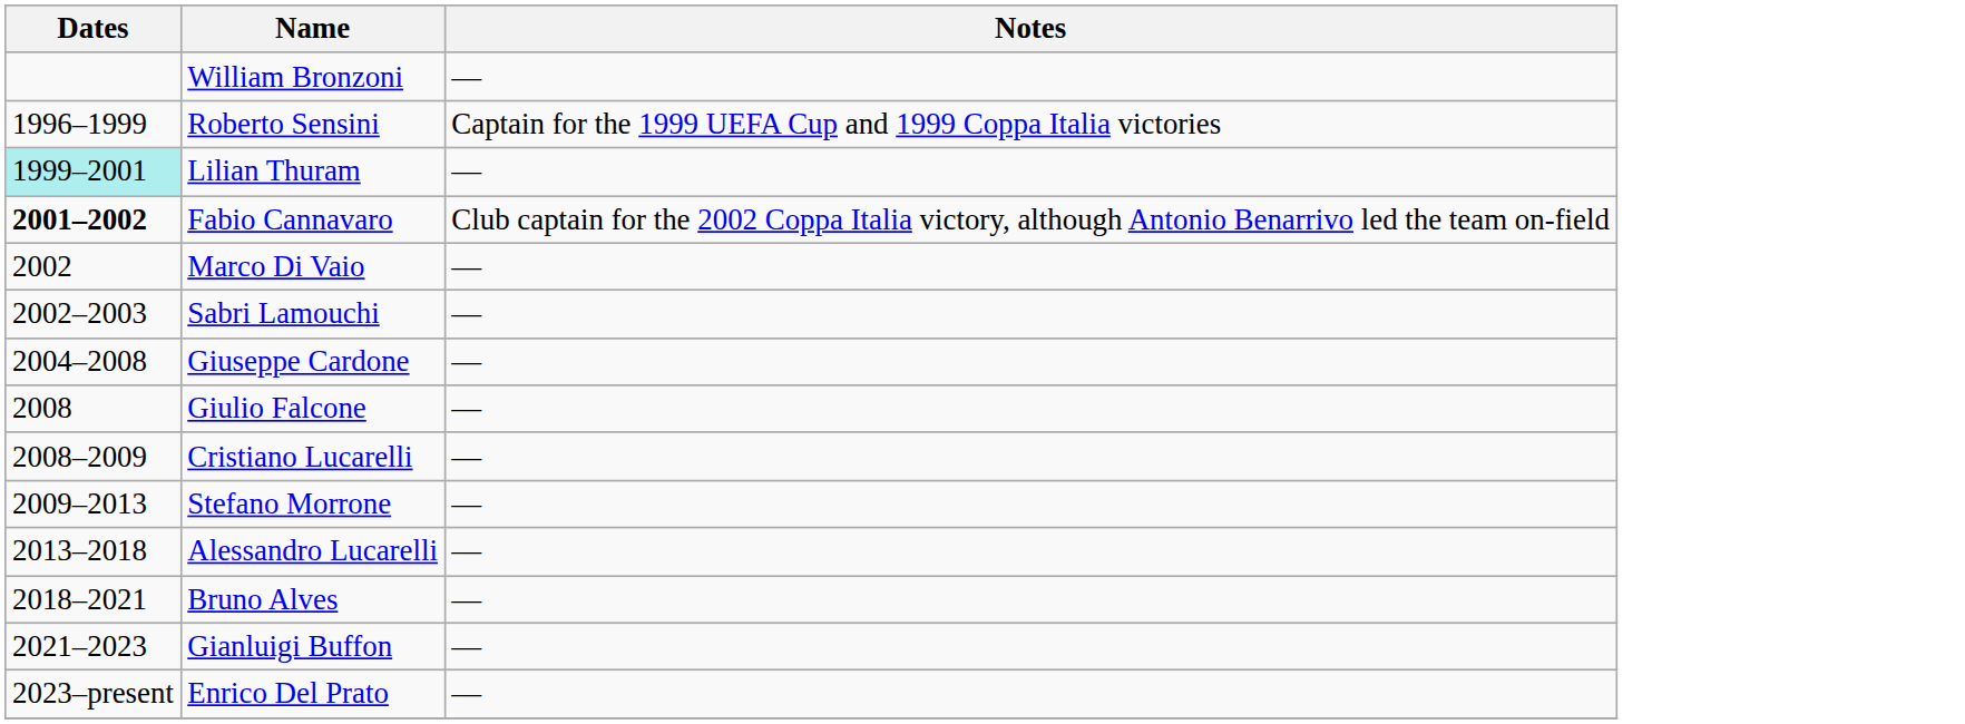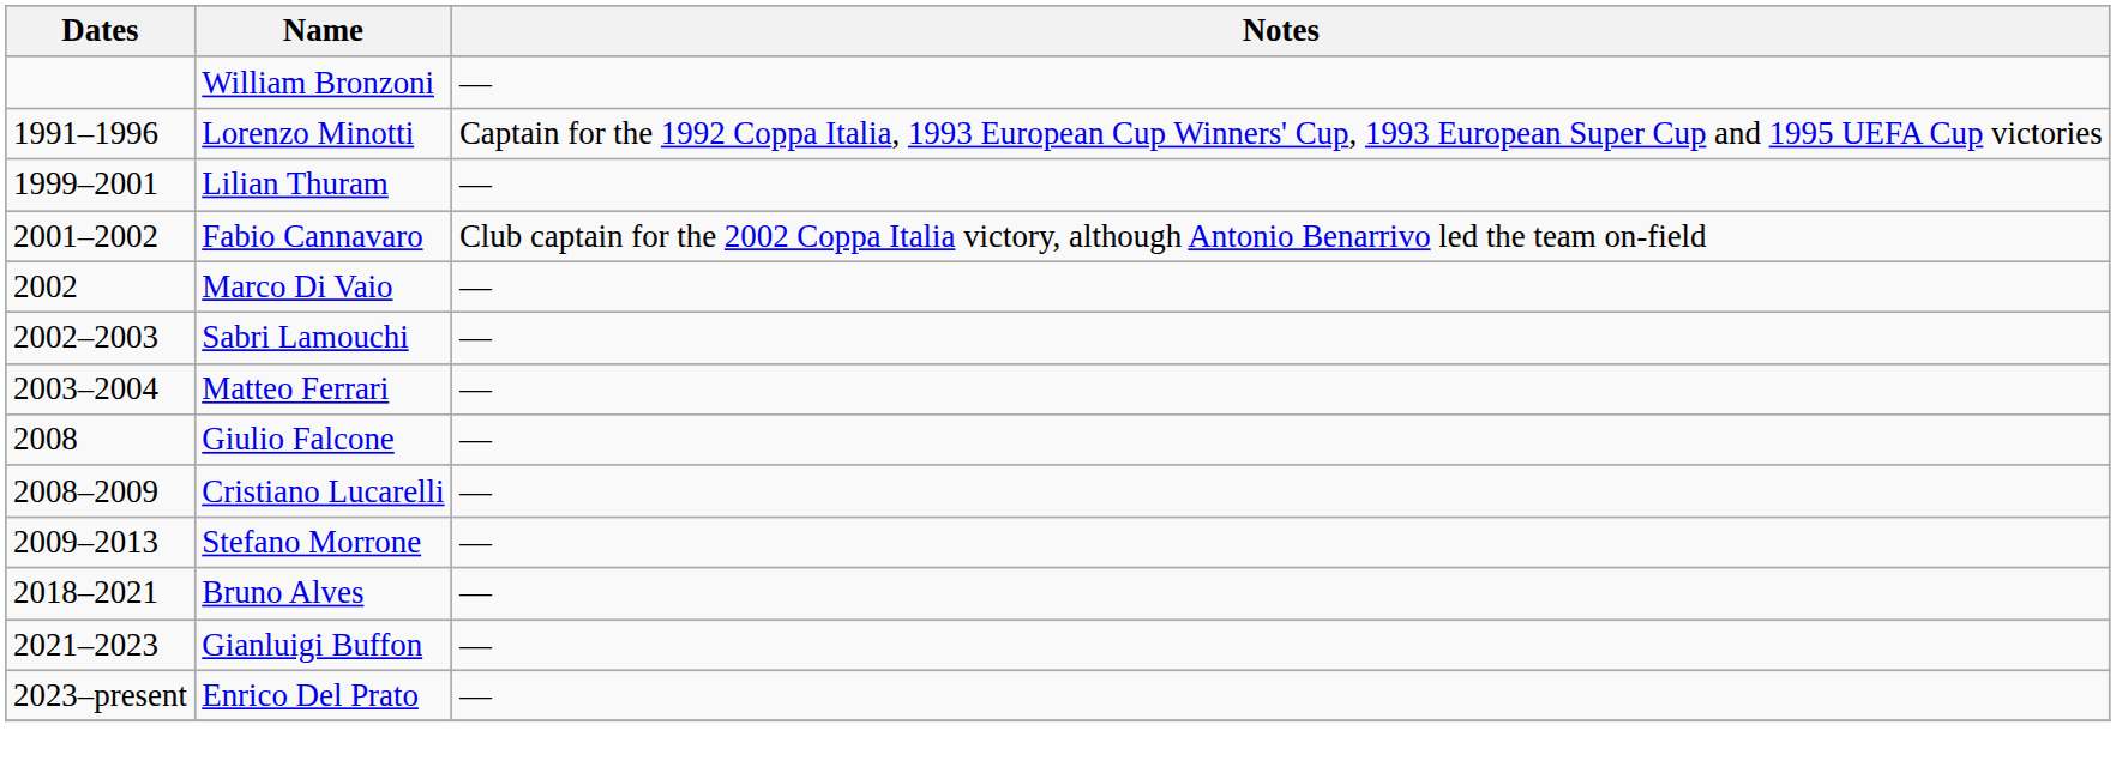+ row: 1991–1996 | Lorenzo Minotti | Captain for the 1992 Coppa Italia, 1993 European Cup Winners' Cup, 1993 European Super Cup and 1995 UEFA Cup victories
- row: 1996–1999 | Roberto Sensini | Captain for the 1999 UEFA Cup and 1999 Coppa Italia victories
Lilian Thuram | Dates: paleturquoise background -> no background
Fabio Cannavaro | Dates: bold -> normal
+ row: 2003–2004 | Matteo Ferrari | —
- row: 2004–2008 | Giuseppe Cardone | —
- row: 2013–2018 | Alessandro Lucarelli | —
